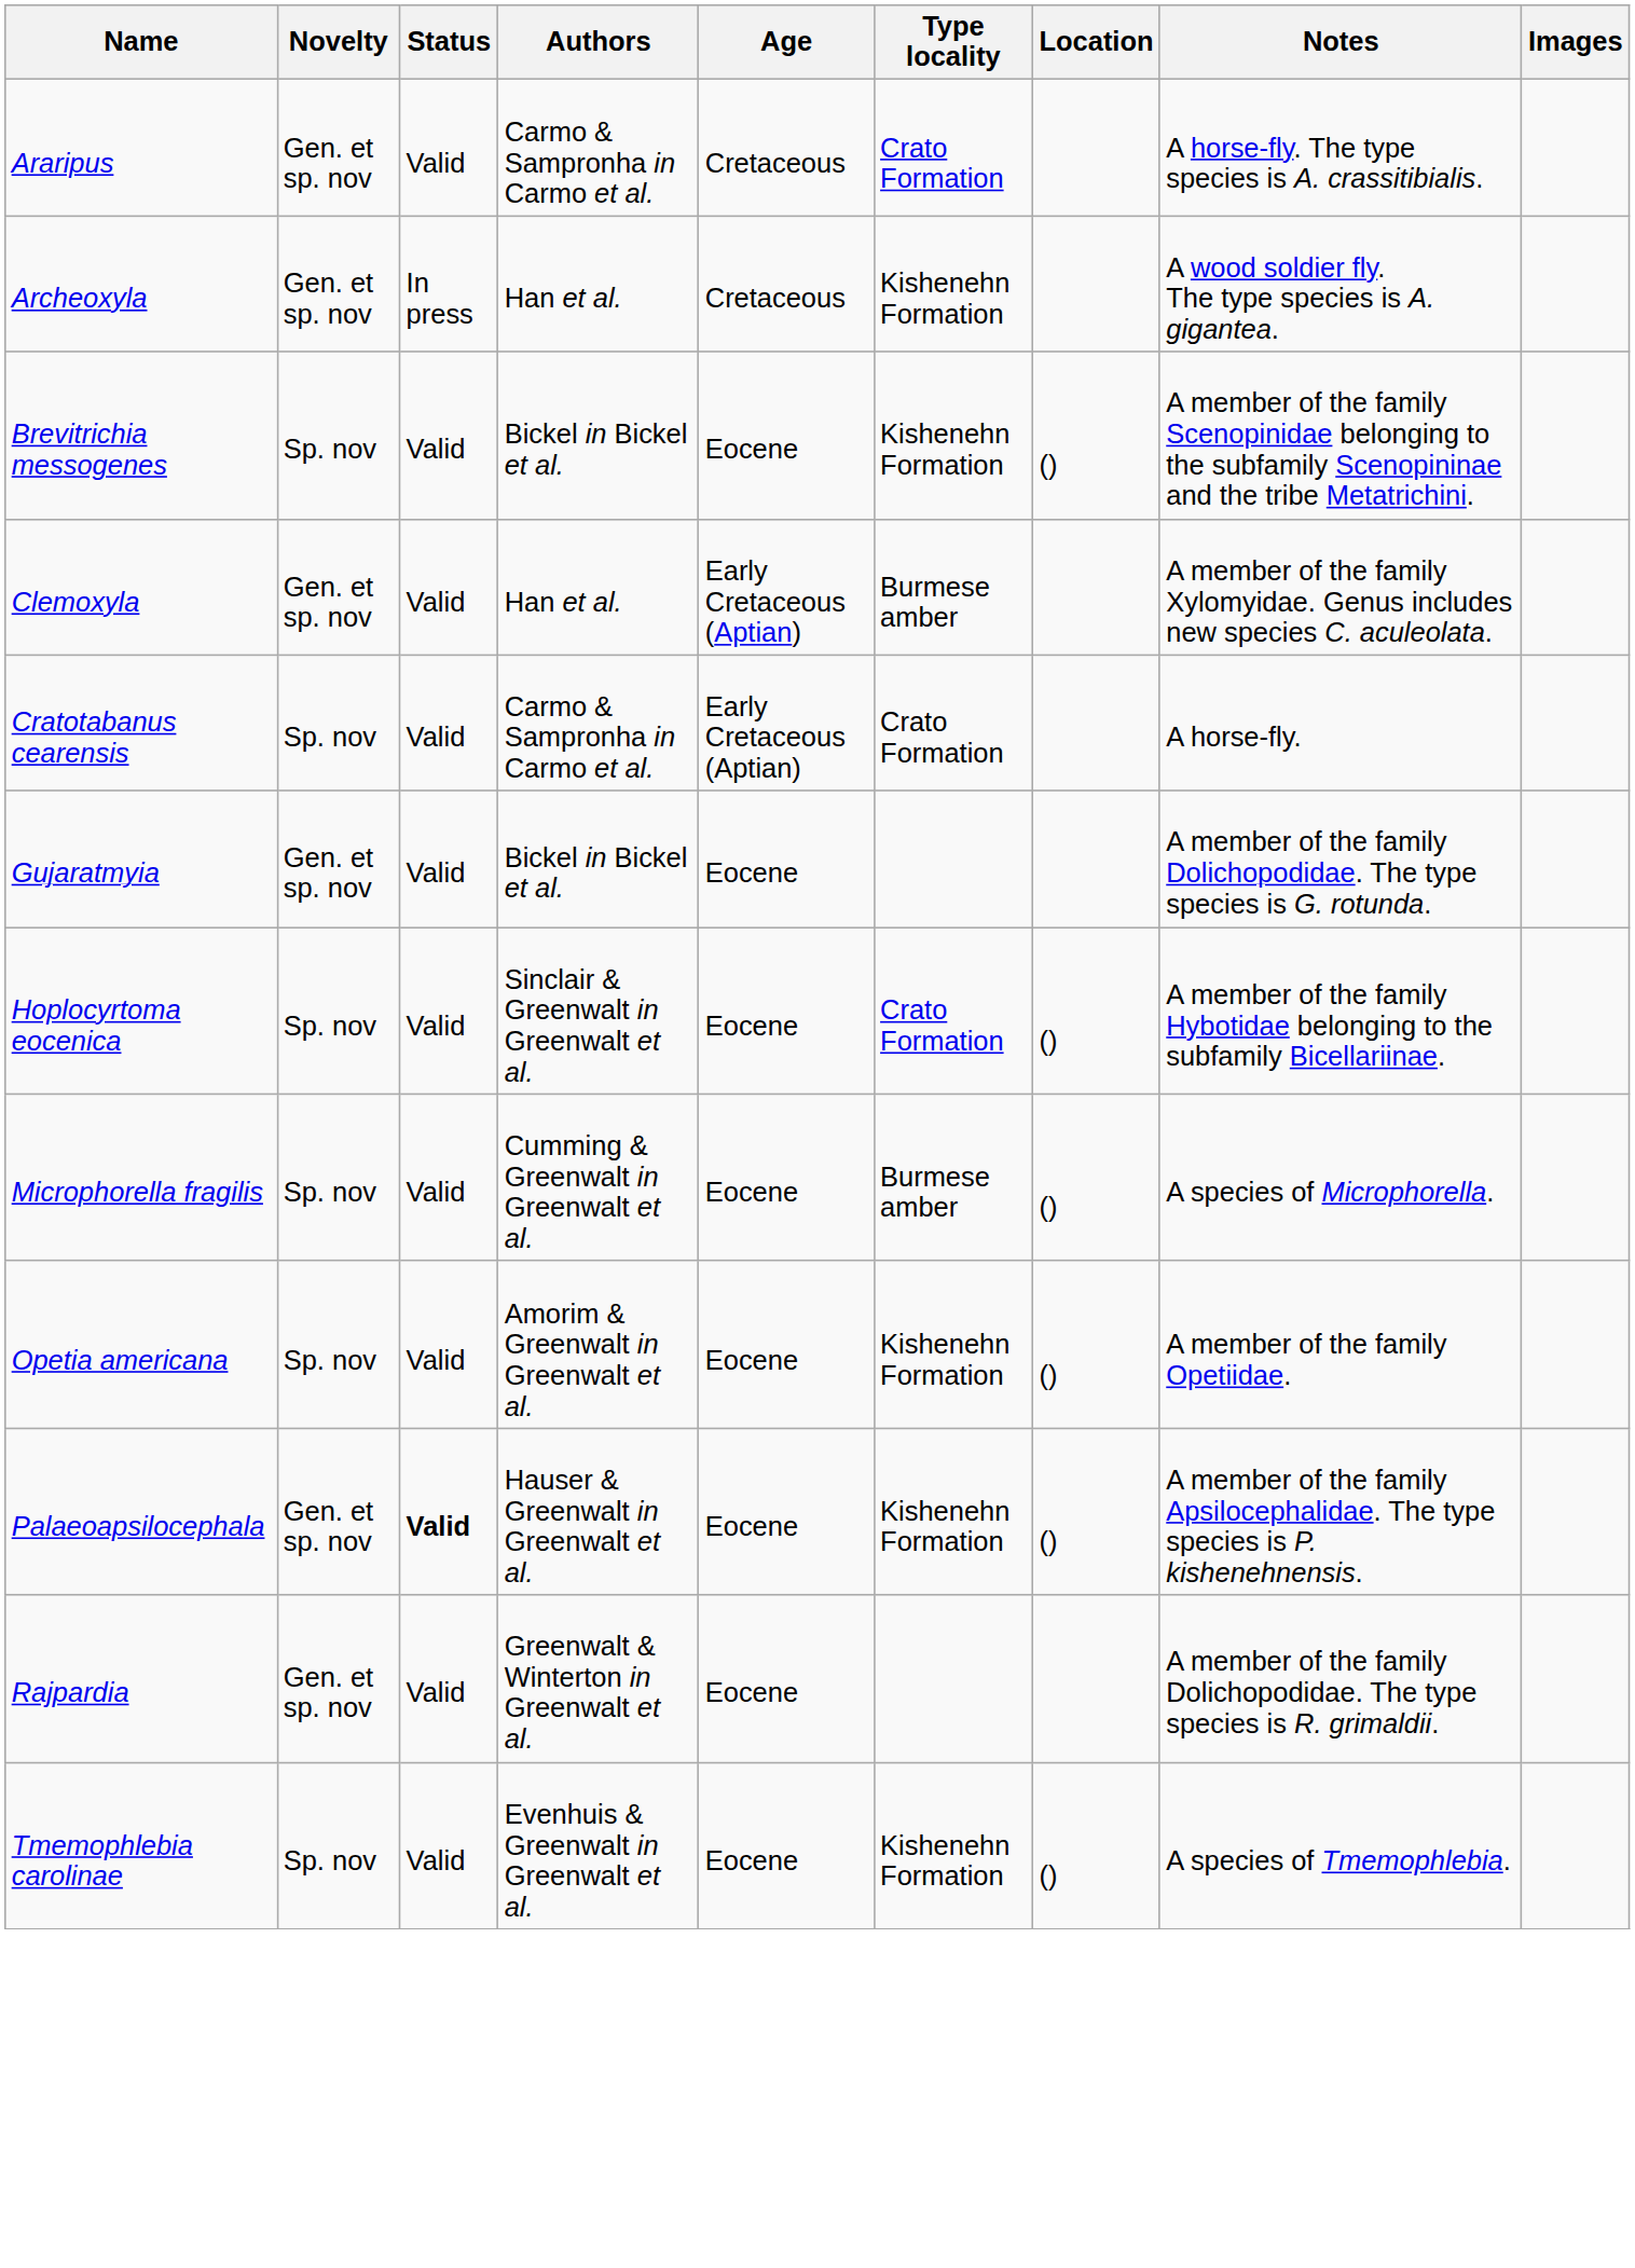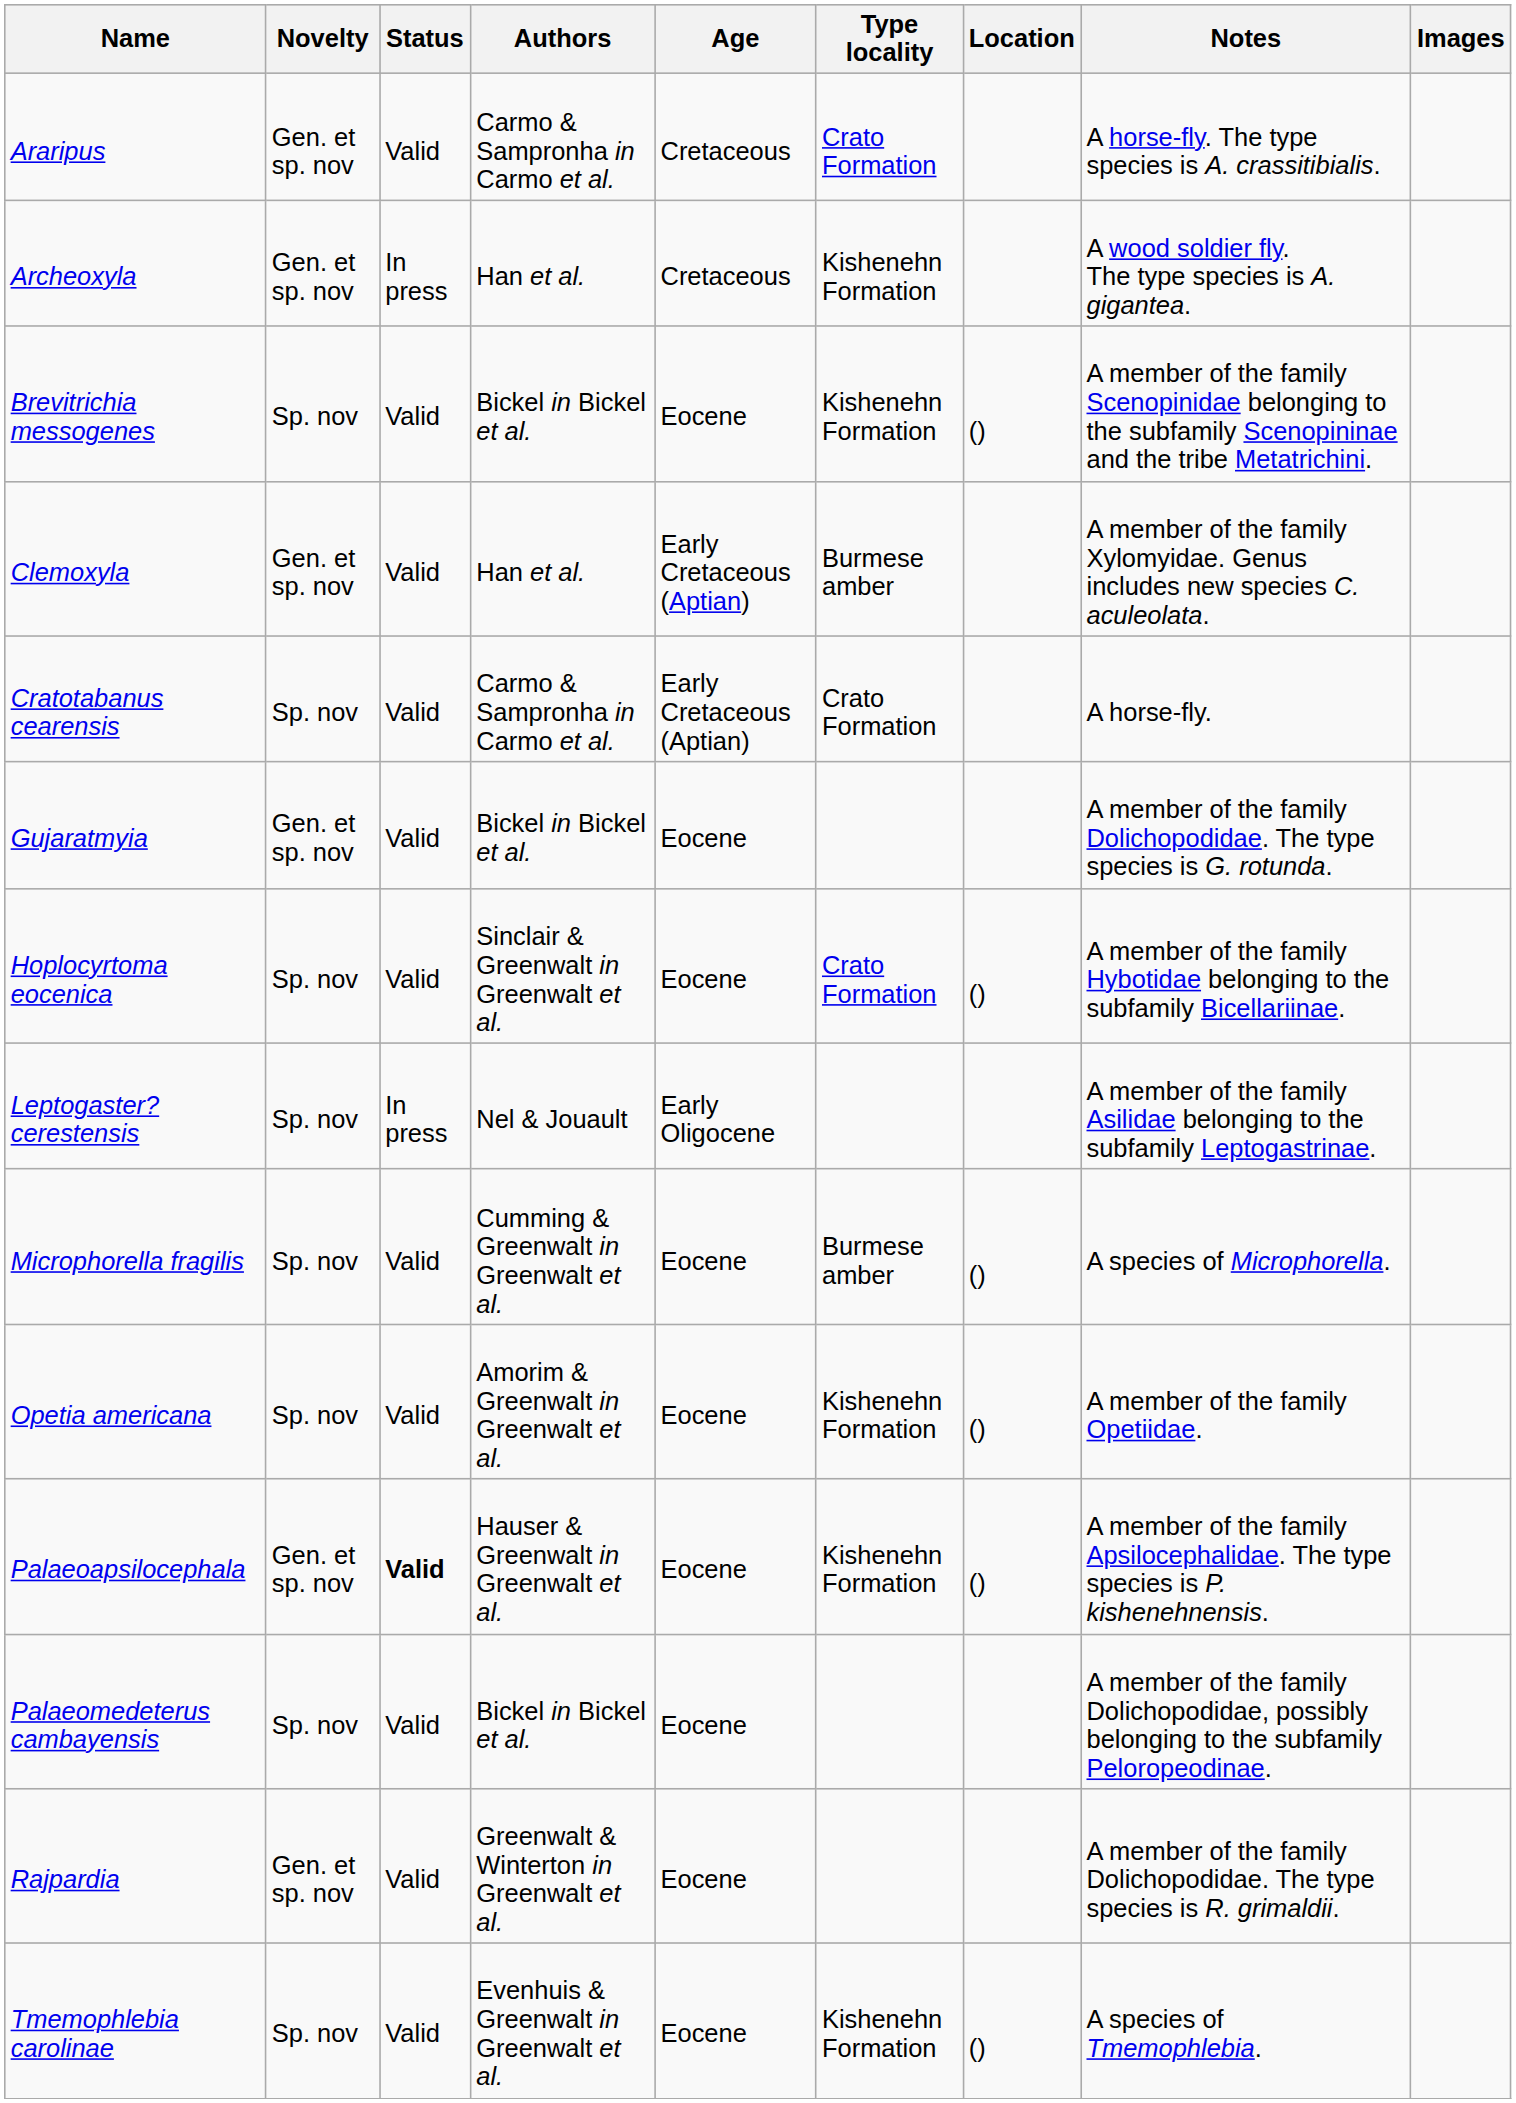+ row: Leptogaster? cerestensis | Sp. nov | In press | Nel & Jouault | Early Oligocene | A member of the family Asilidae belonging to the subfamily Leptogastrinae.
+ row: Palaeomedeterus cambayensis | Sp. nov | Valid | Bickel in Bickel et al. | Eocene | A member of the family Dolichopodidae, possibly belonging to the subfamily Peloropeodinae.
